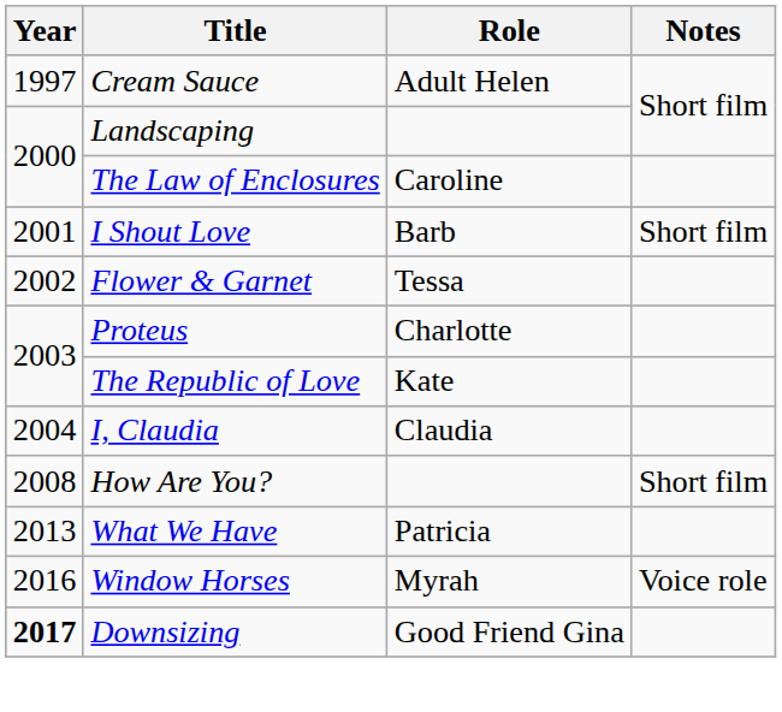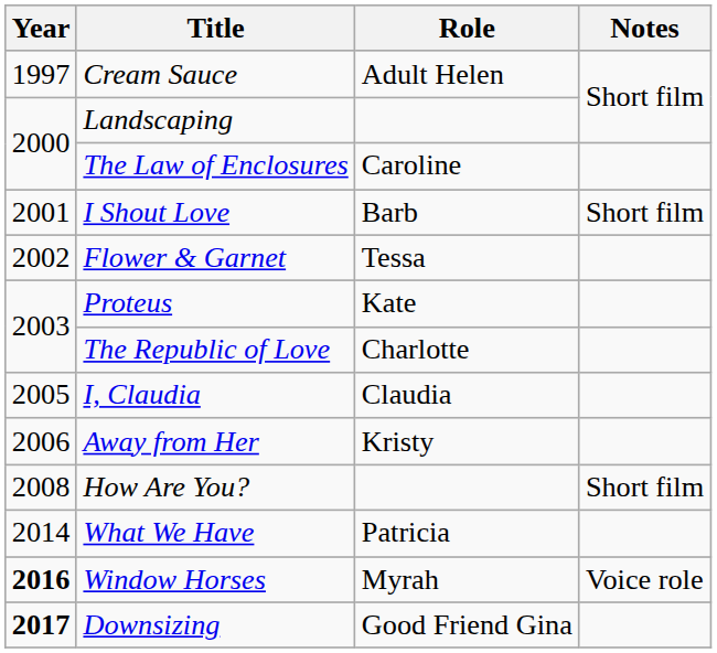Proteus | Role: Charlotte -> Kate
The Republic of Love | Role: Kate -> Charlotte
I, Claudia | Year: 2004 -> 2005
+ row: 2006 | Away from Her | Kristy
What We Have | Year: 2013 -> 2014
Window Horses | Year: normal -> bold
